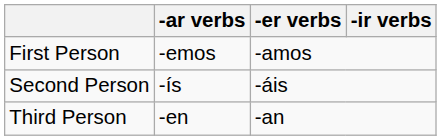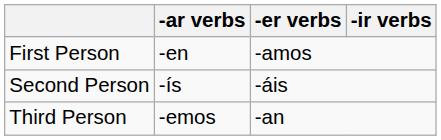First Person | -ar verbs: -emos -> -en
Third Person | -ar verbs: -en -> -emos
